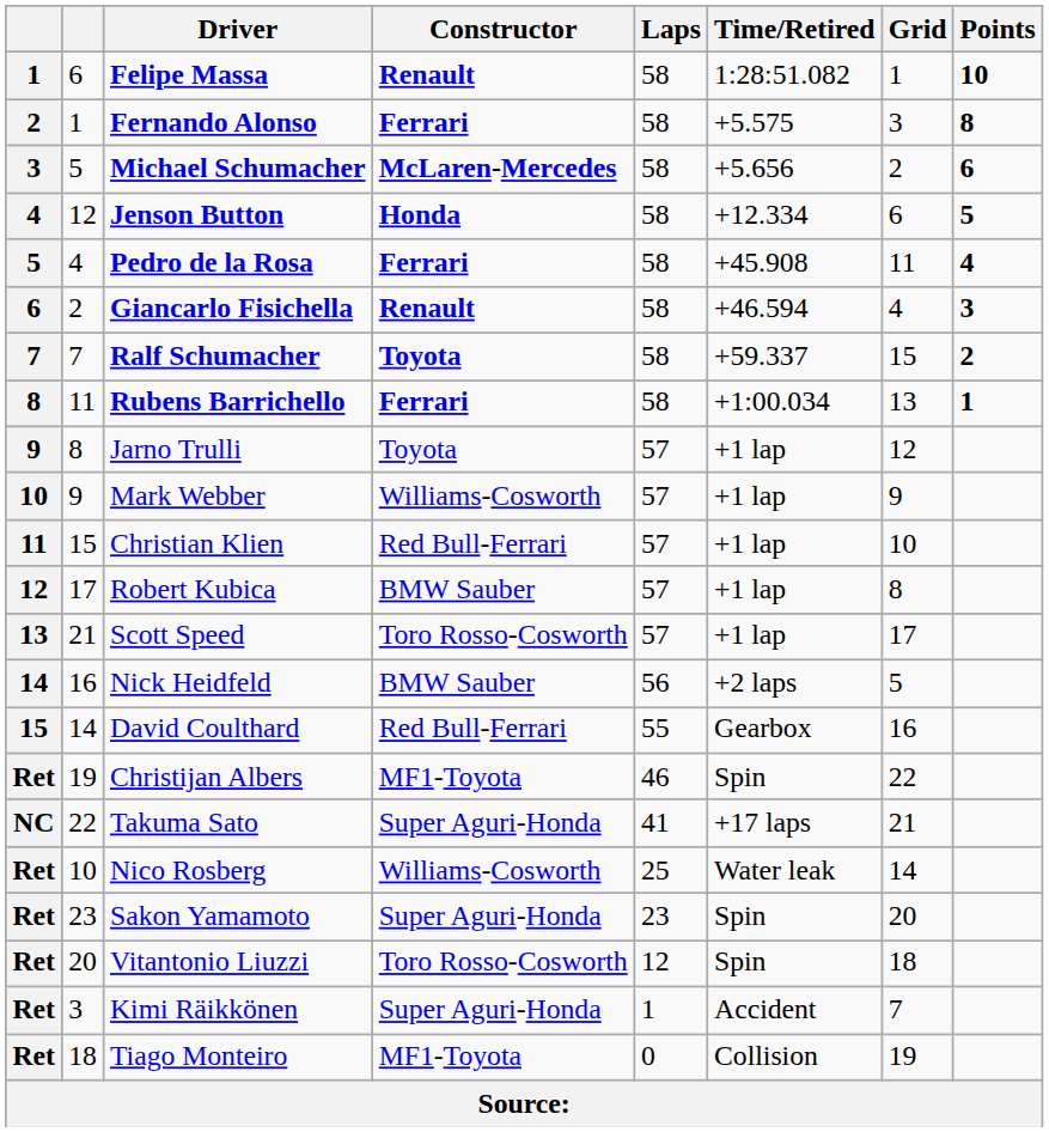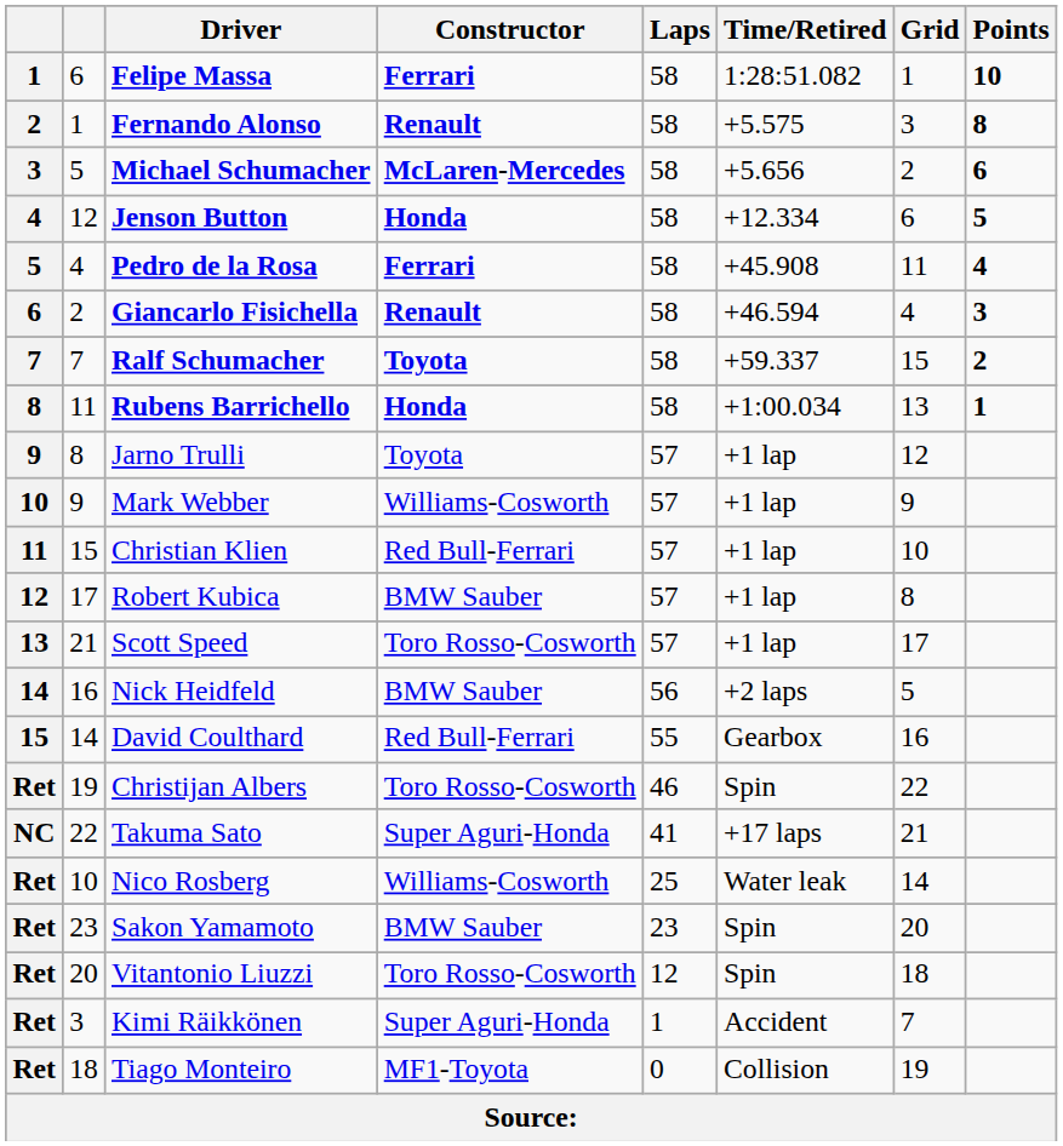Felipe Massa | Constructor: Renault -> Ferrari
Fernando Alonso | Constructor: Ferrari -> Renault
Rubens Barrichello | Constructor: Ferrari -> Honda
Christijan Albers | Constructor: MF1-Toyota -> Toro Rosso-Cosworth
Sakon Yamamoto | Constructor: Super Aguri-Honda -> BMW Sauber
